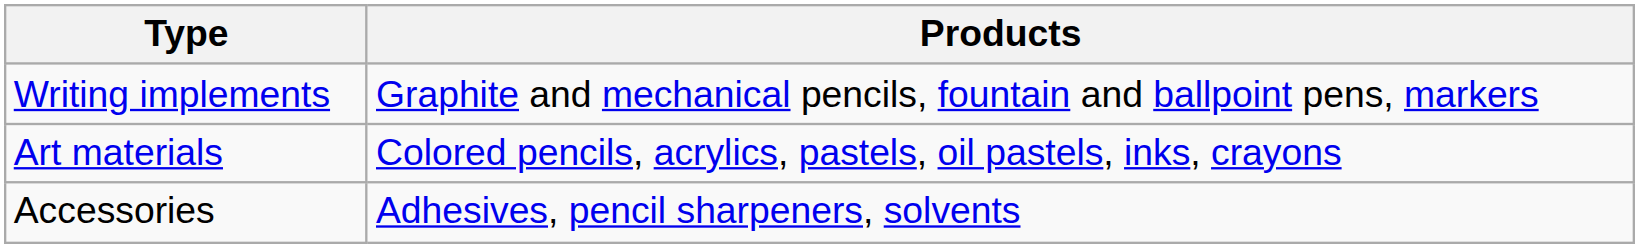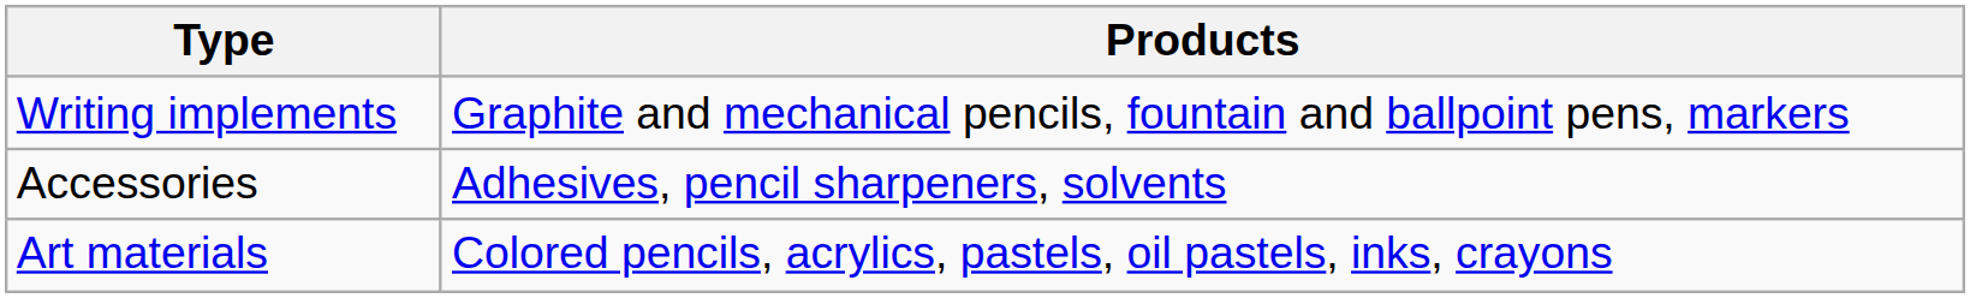rows swapped: Art materials <-> Accessories
